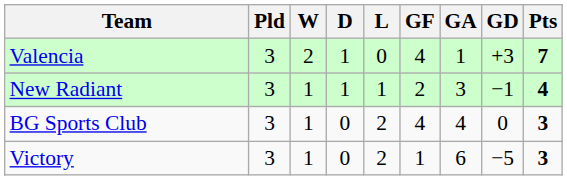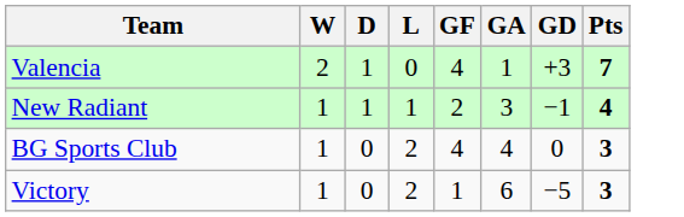- column: Pld | 3 | 3 | 3 | 3
